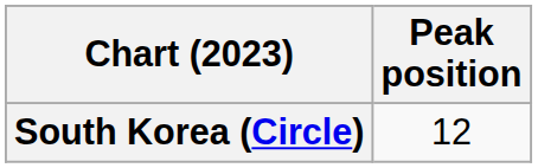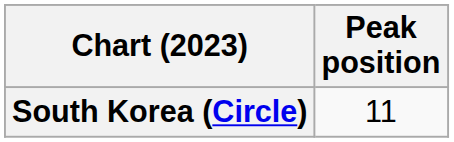South Korea (Circle) | Peak position: 12 -> 11
